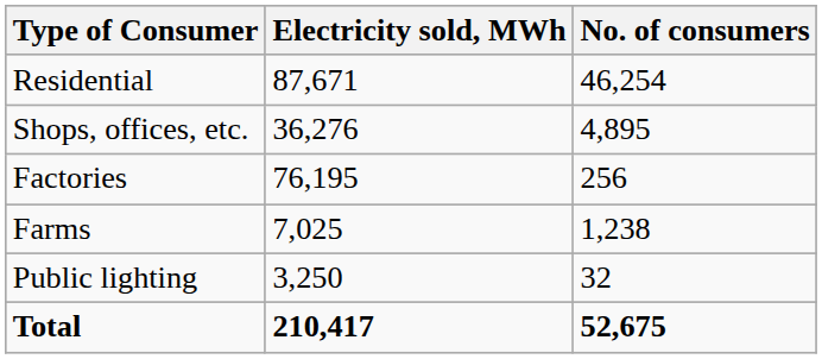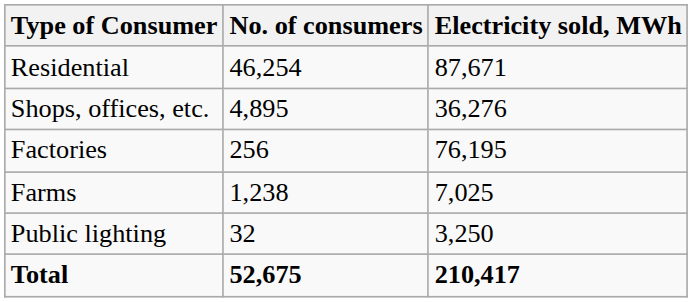columns swapped: No. of consumers <-> Electricity sold, MWh
